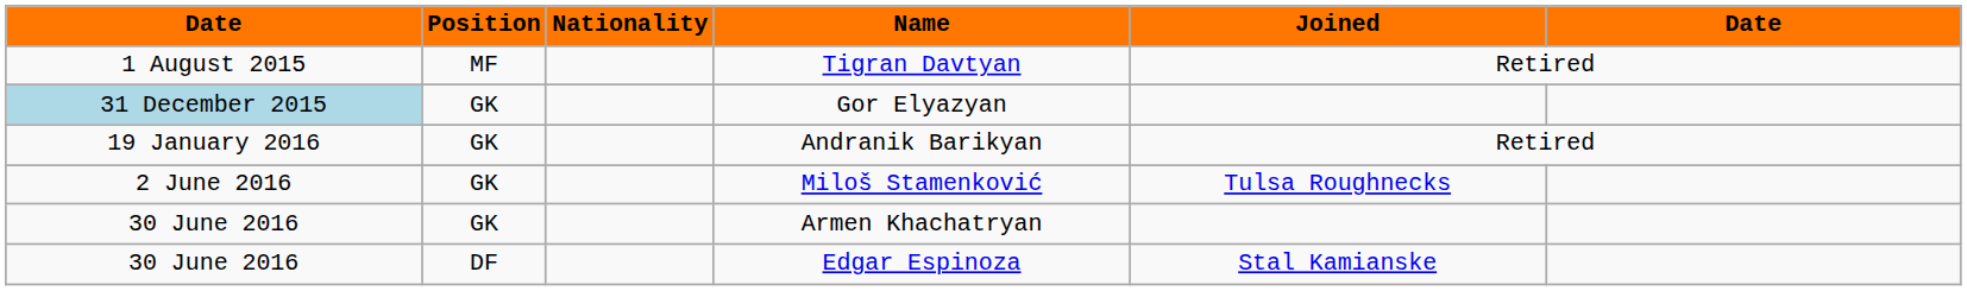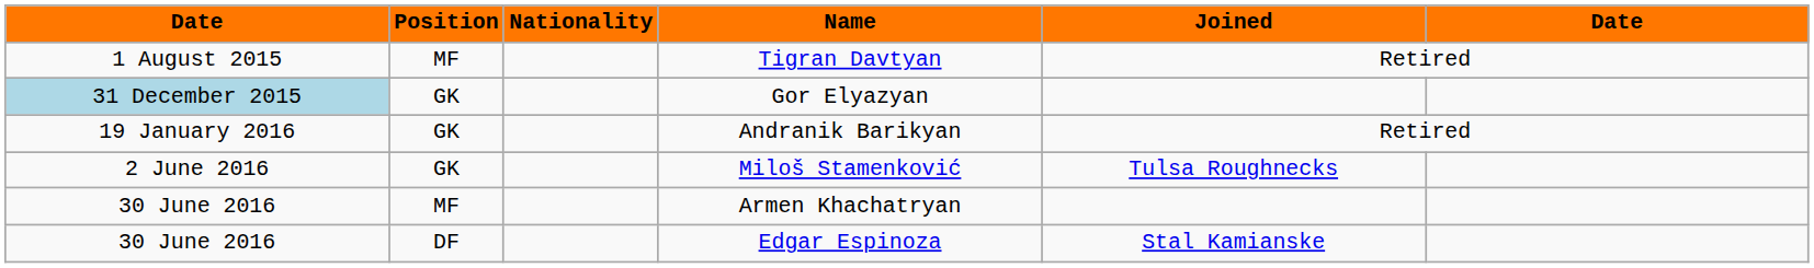Armen Khachatryan | Position: GK -> MF
